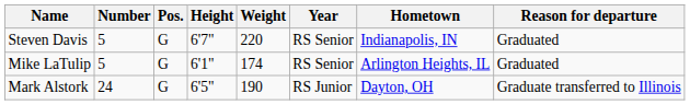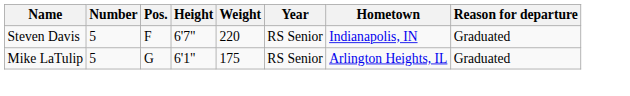Steven Davis | Pos.: G -> F
Mike LaTulip | Weight: 174 -> 175
- row: Mark Alstork | 24 | G | 6'5" | 190 | RS Junior | Dayton, OH | Graduate transferred to Illinois
